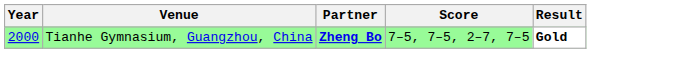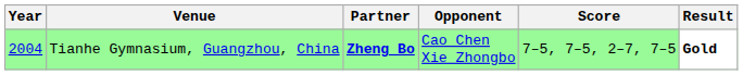+ column: Opponent | Cao Chen Xie Zhongbo
Tianhe Gymnasium, Guangzhou, China | Year: 2000 -> 2004
